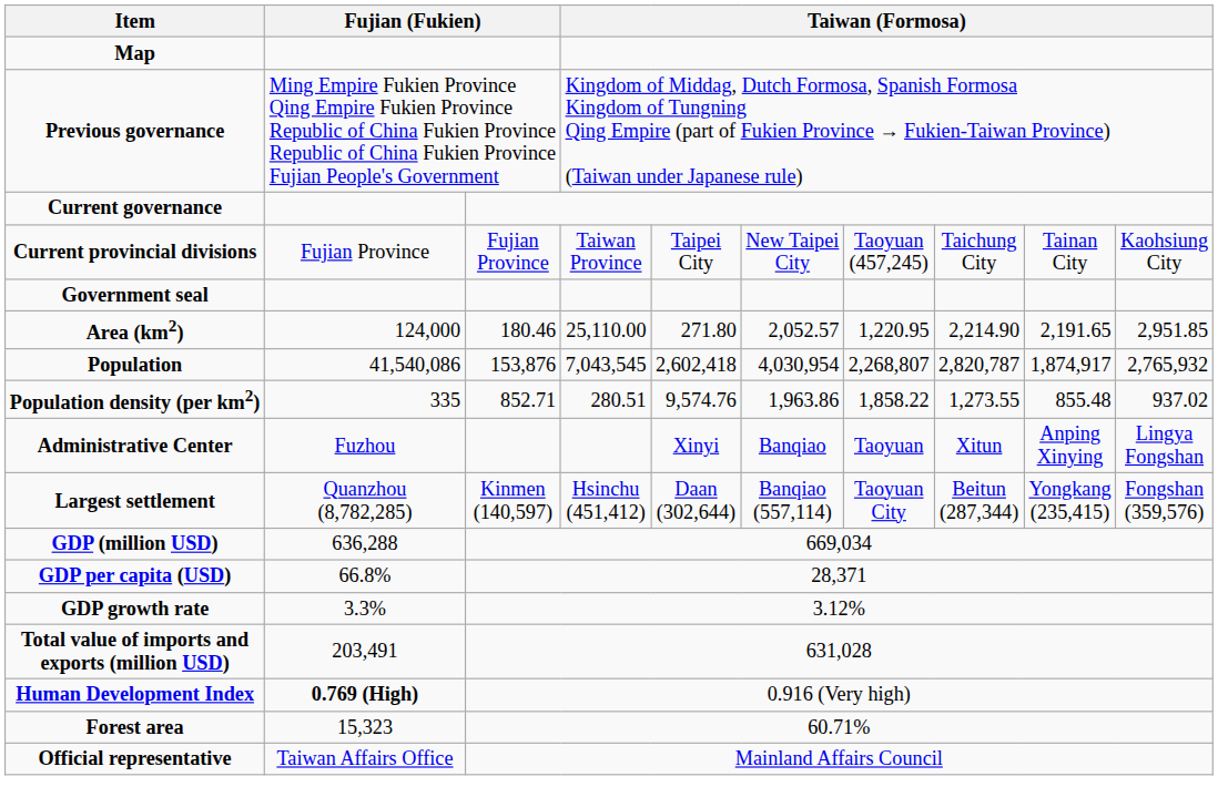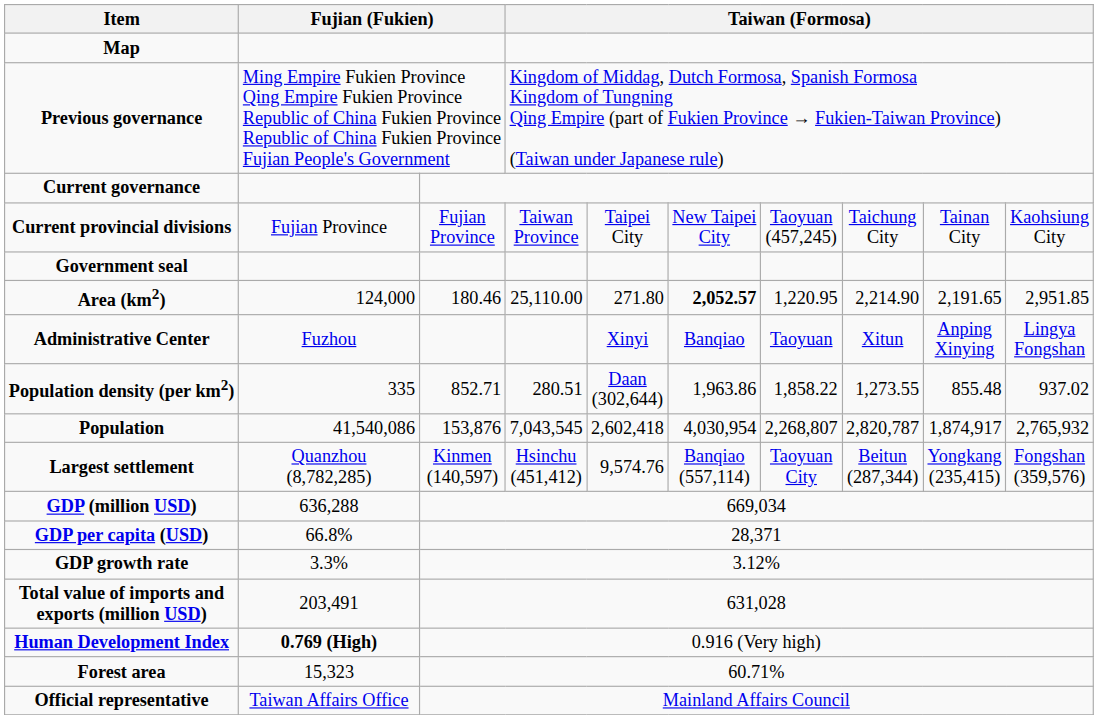Area (km2) | column 6: normal -> bold
rows swapped: Population <-> Administrative Center
Population density (per km2) | column 5: 9,574.76 -> Daan (302,644)
Largest settlement | column 5: Daan (302,644) -> 9,574.76
